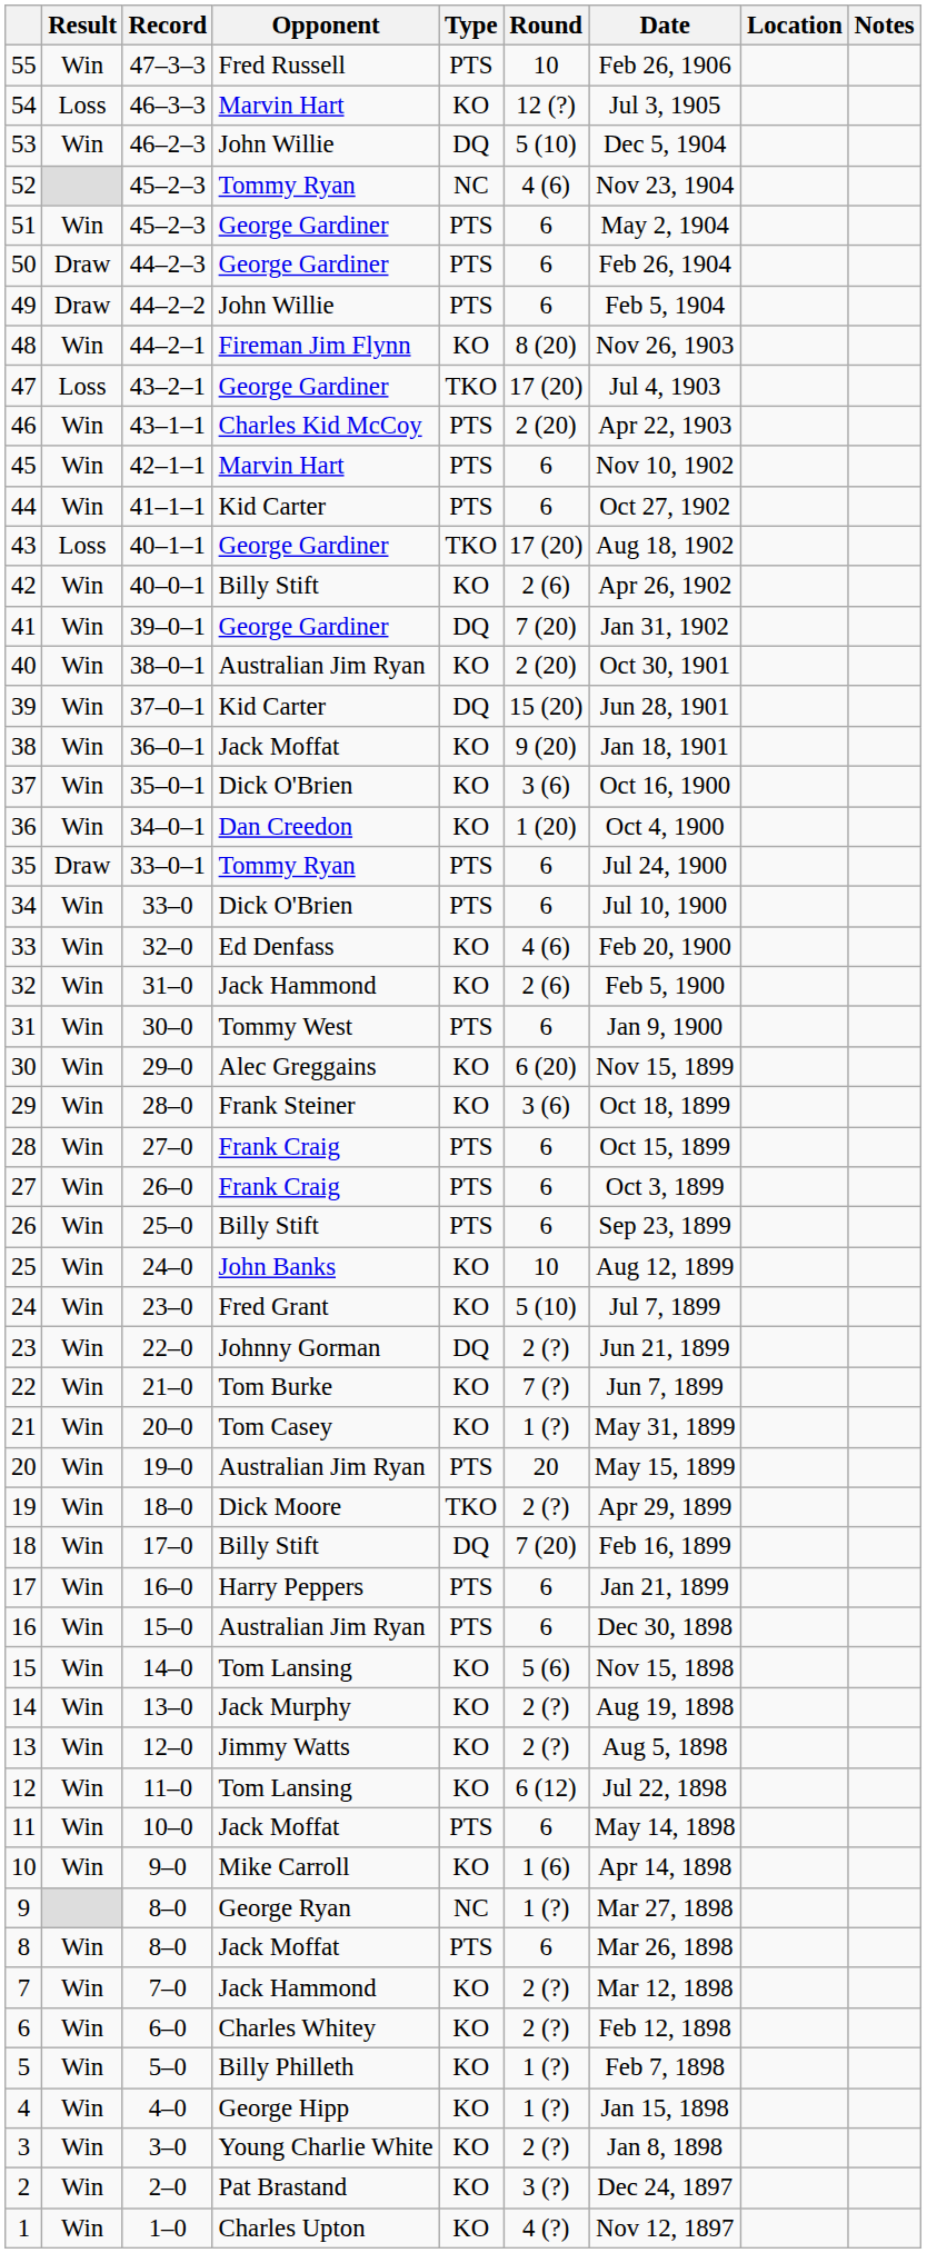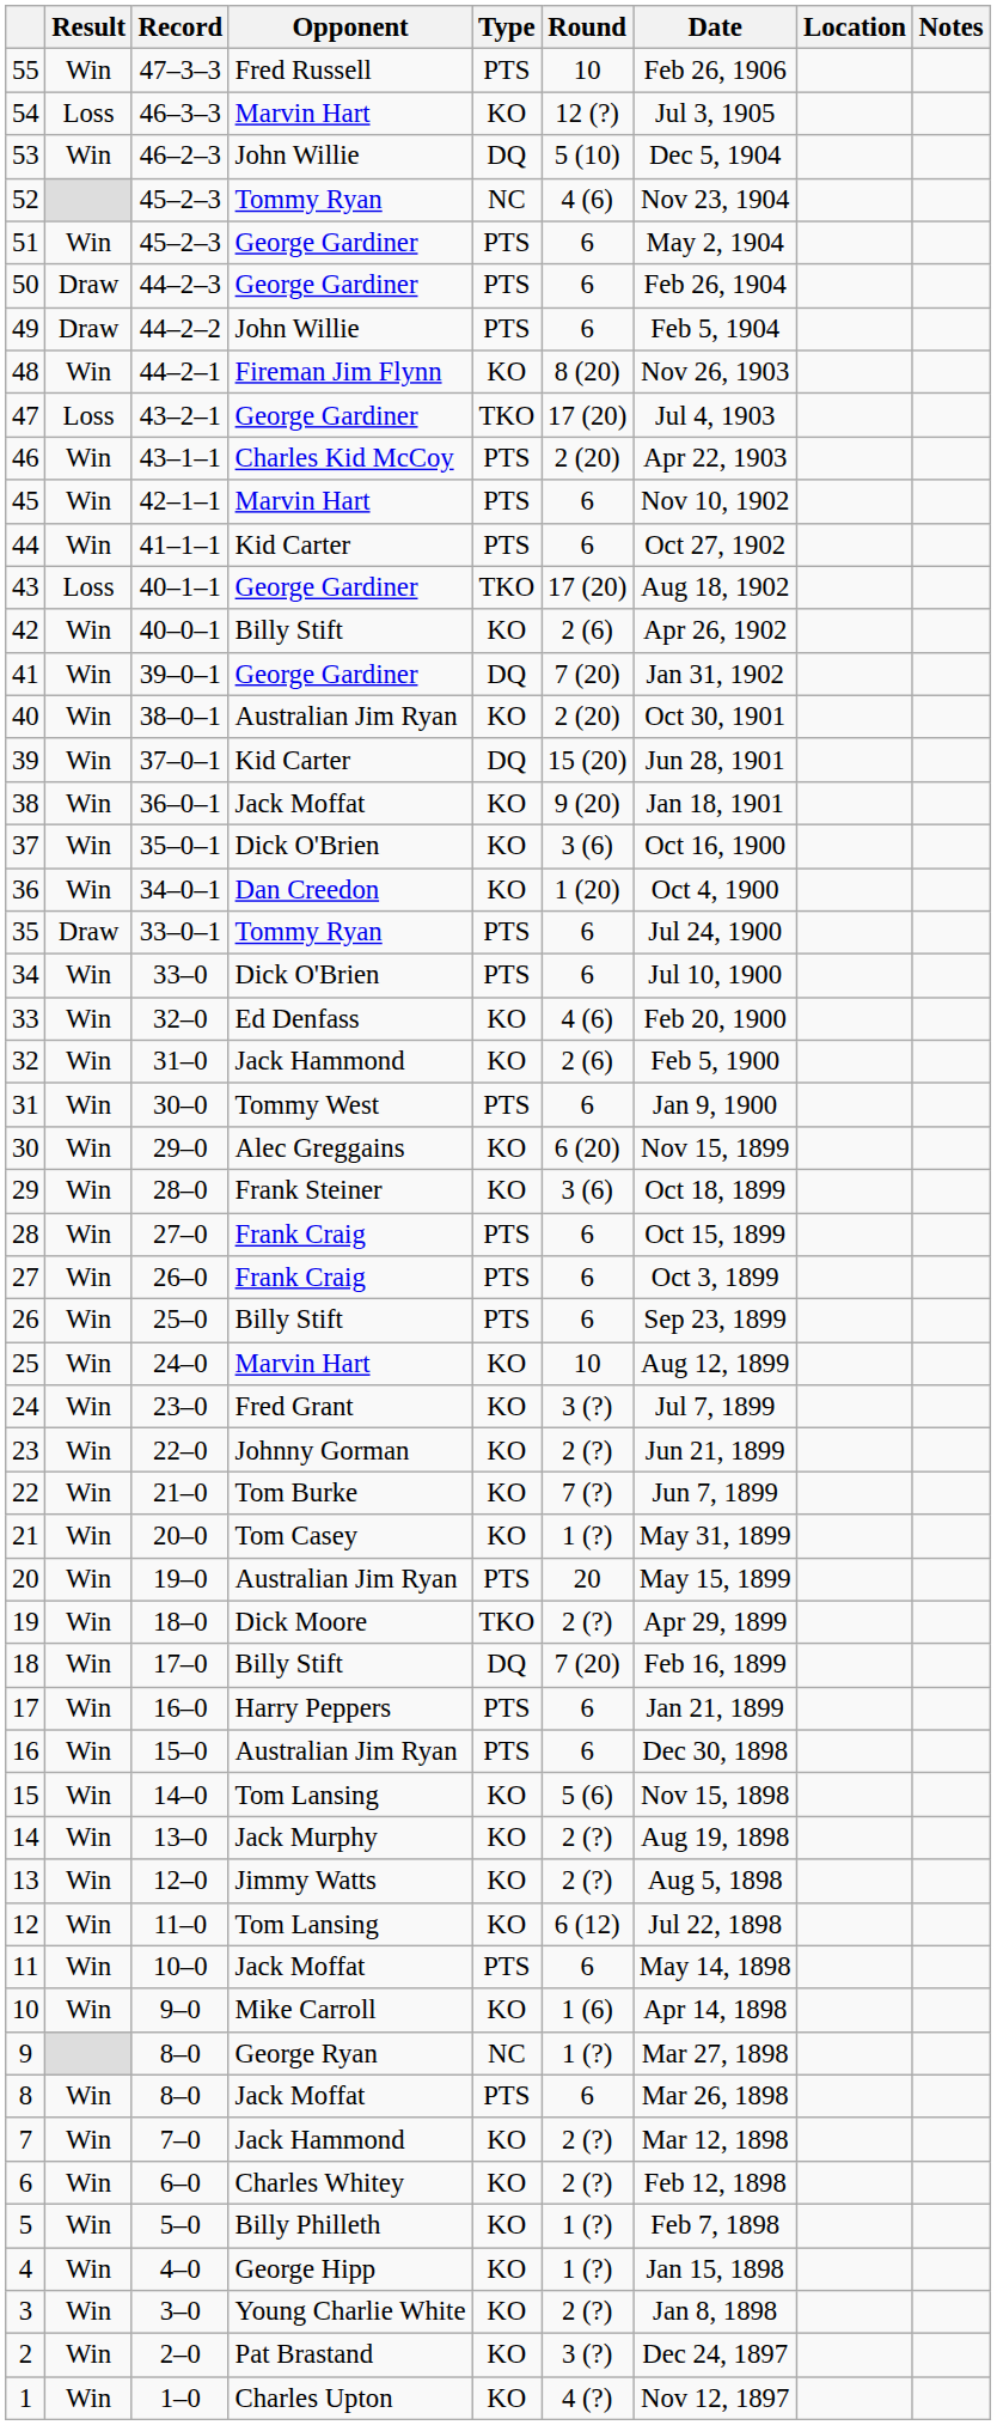25 | Opponent: John Banks -> Marvin Hart
24 | Round: 5 (10) -> 3 (?)
23 | Type: DQ -> KO
